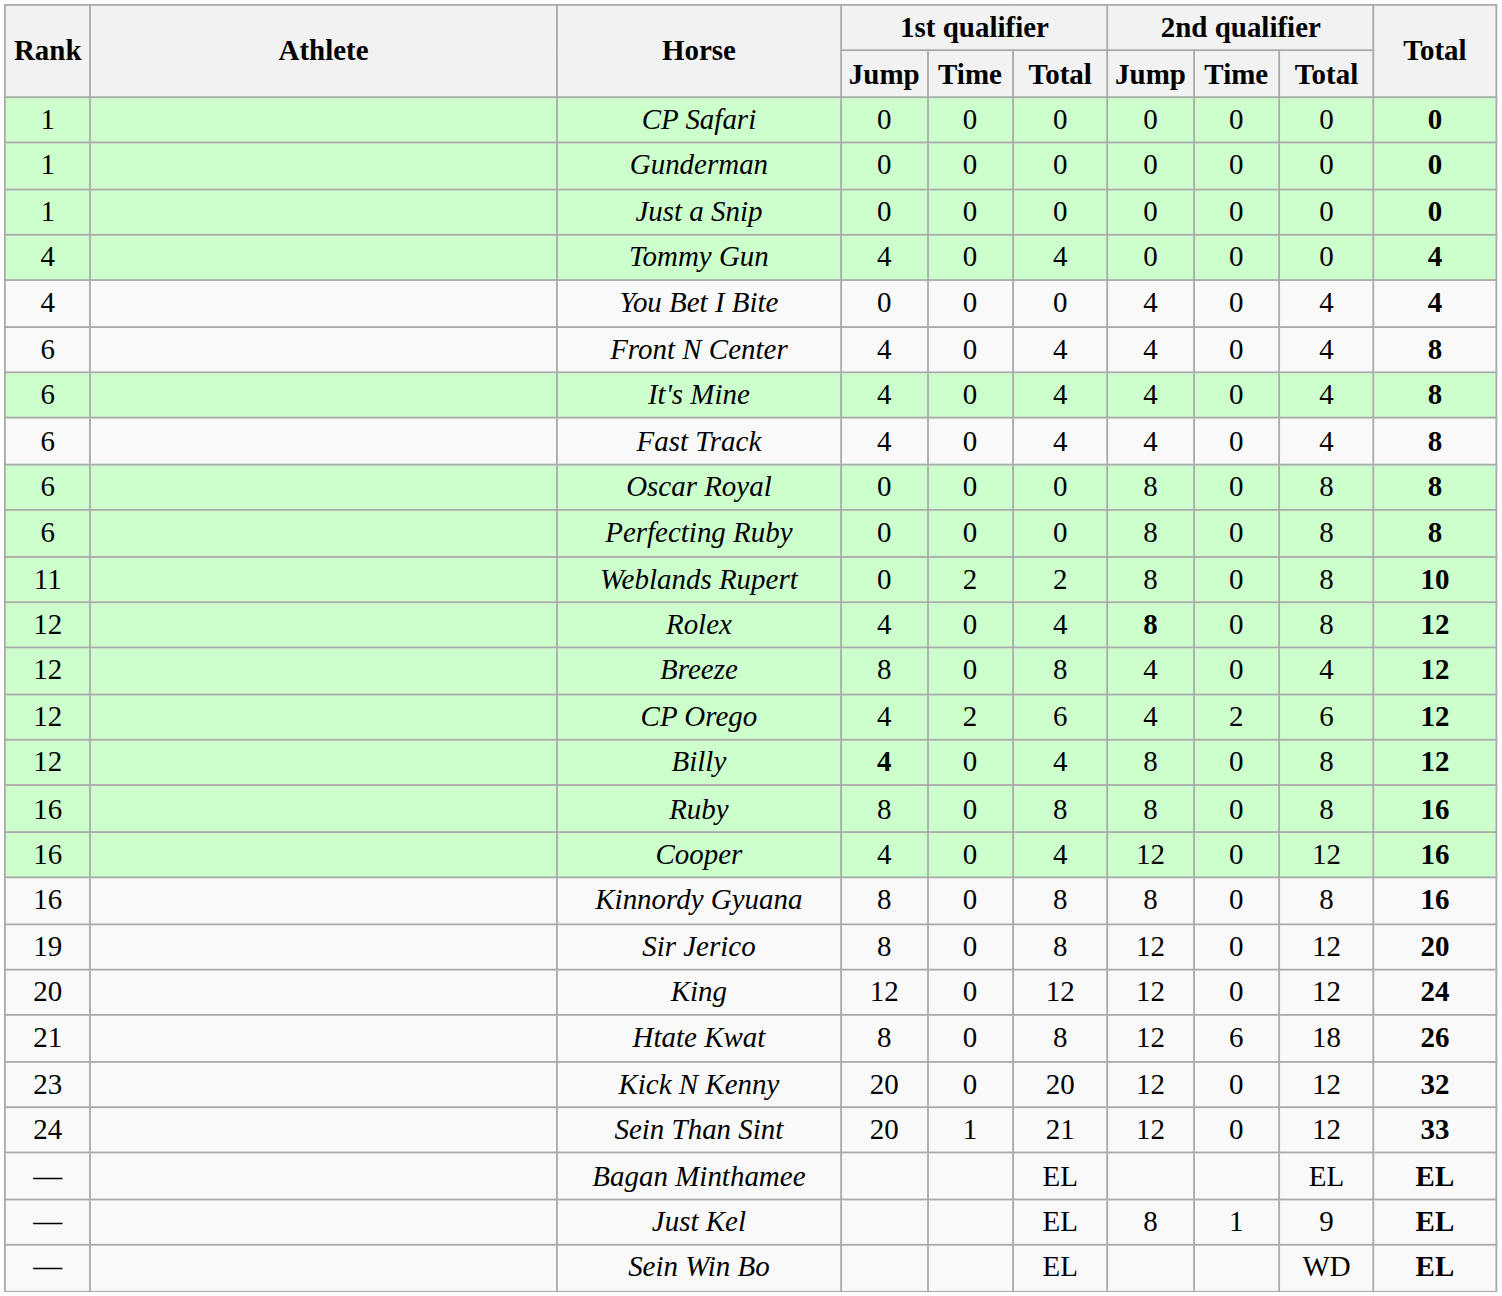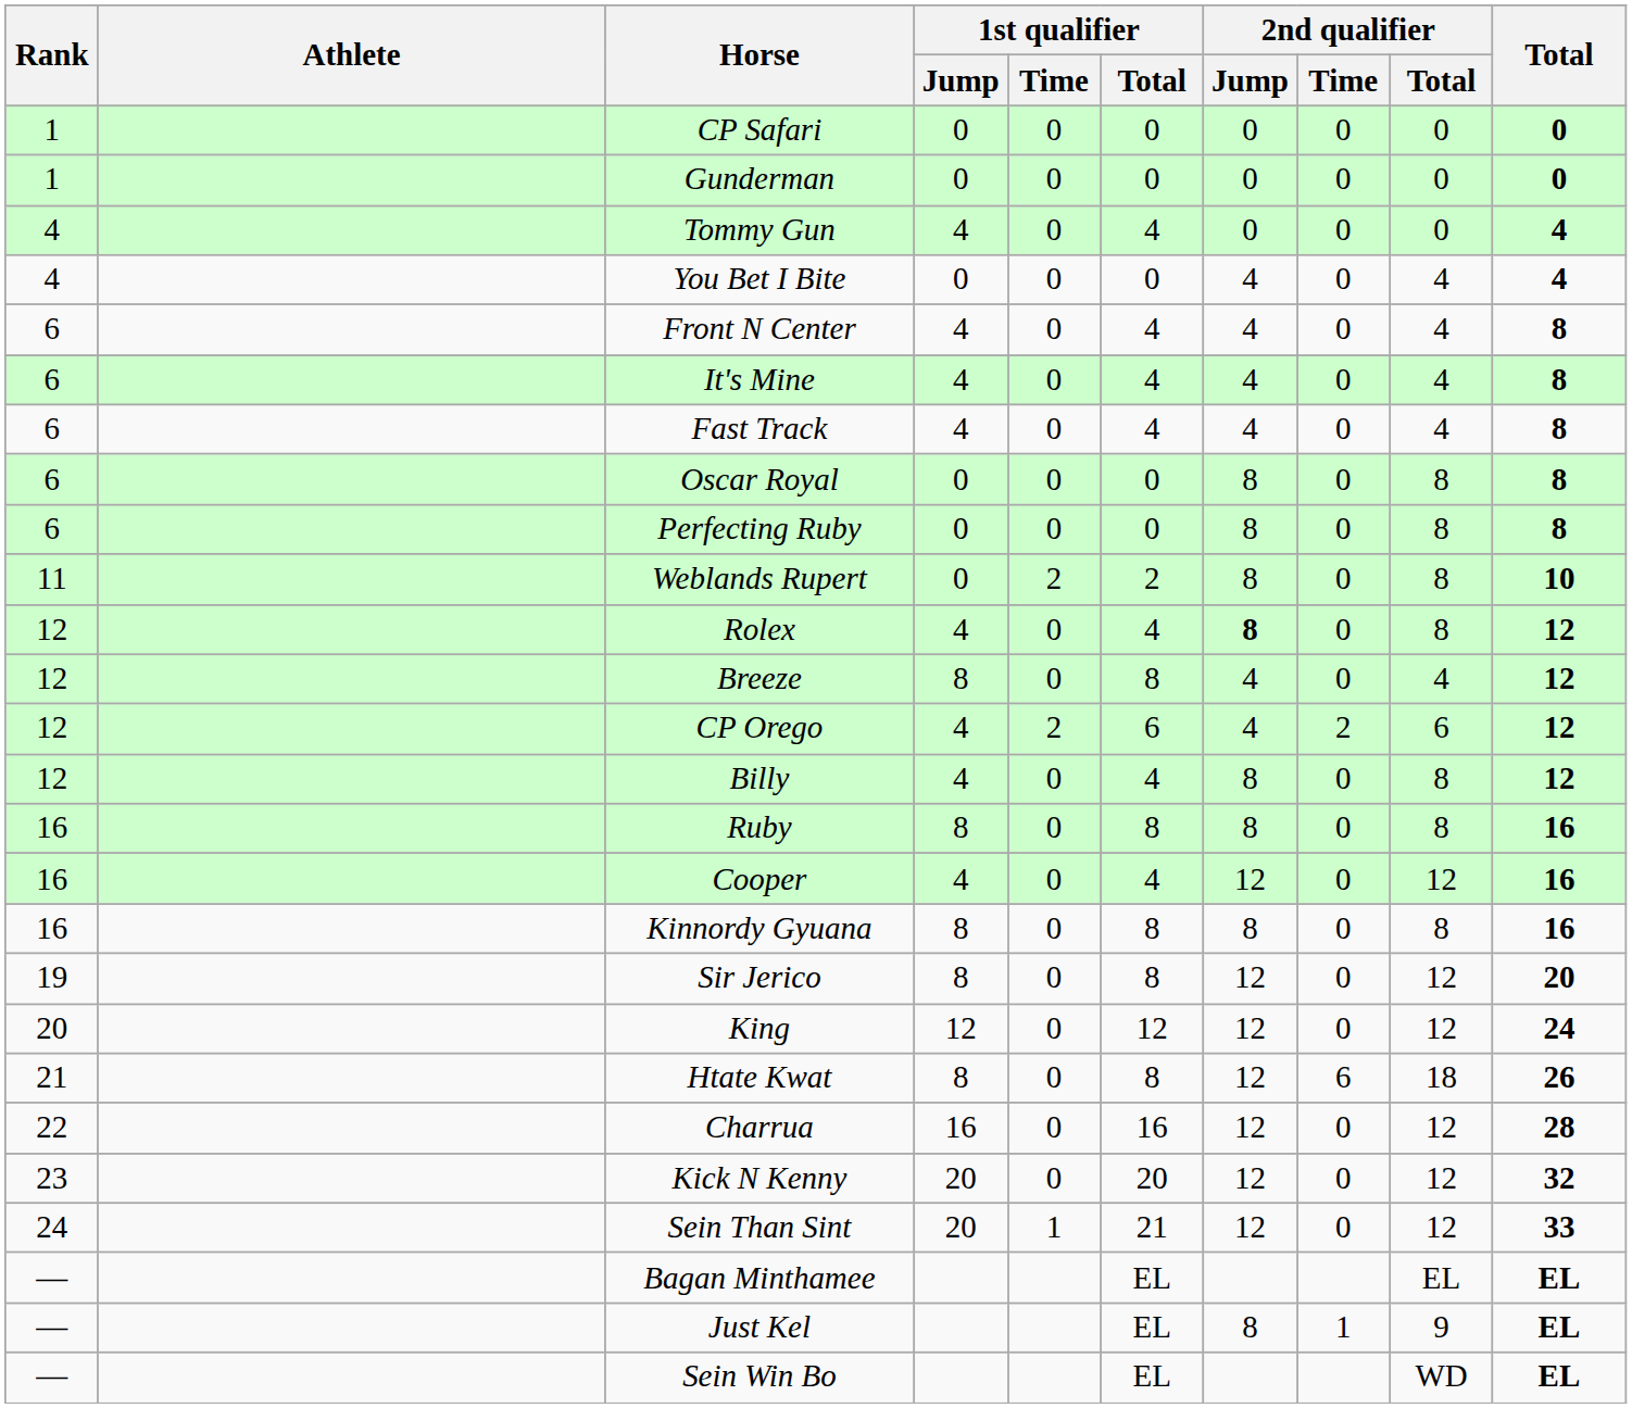- row: 1 | Just a Snip | 0 | 0 | 0 | 0 | 0 | 0 | 0
Billy | 1st qualifier / Jump: bold -> normal
+ row: 22 | Charrua | 16 | 0 | 16 | 12 | 0 | 12 | 28
